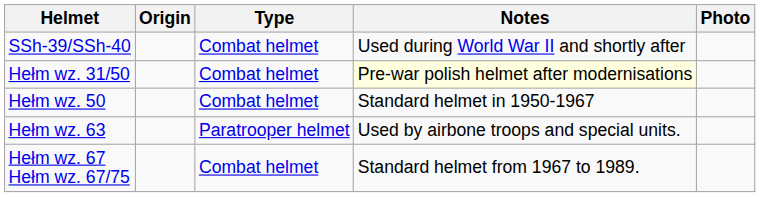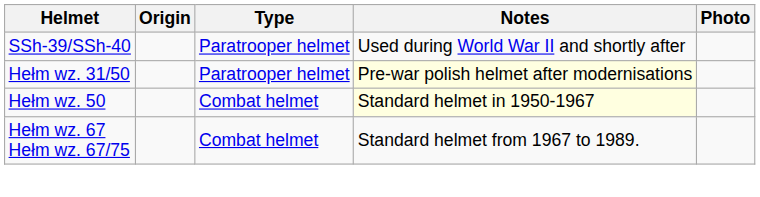SSh-39/SSh-40 | Type: Combat helmet -> Paratrooper helmet
Hełm wz. 31/50 | Type: Combat helmet -> Paratrooper helmet
Hełm wz. 50 | Notes: no background -> lightyellow background
- row: Hełm wz. 63 | Paratrooper helmet | Used by airbone troops and special units.
